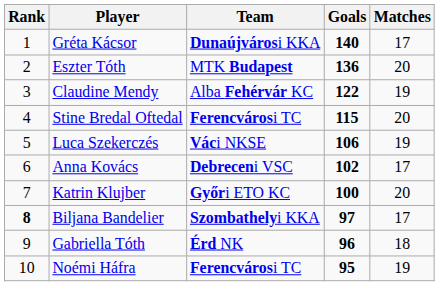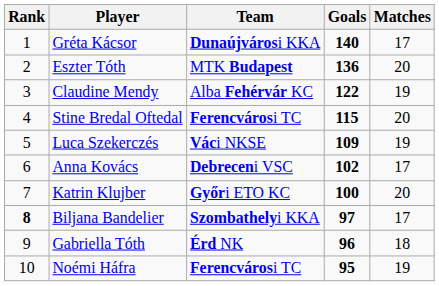Luca Szekerczés | Goals: 106 -> 109
